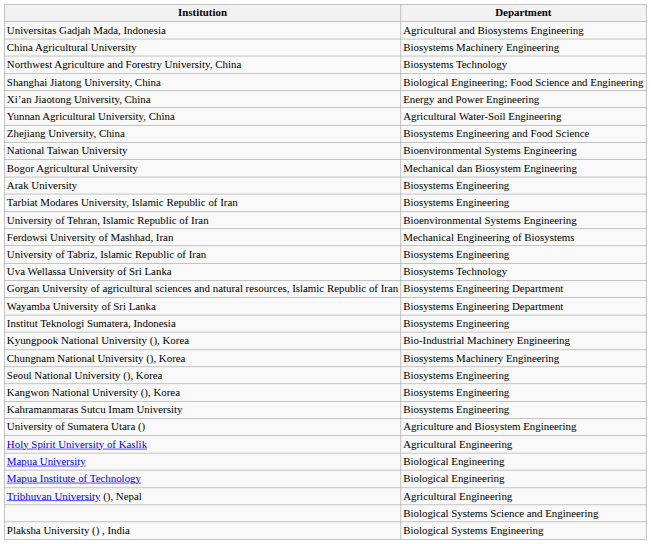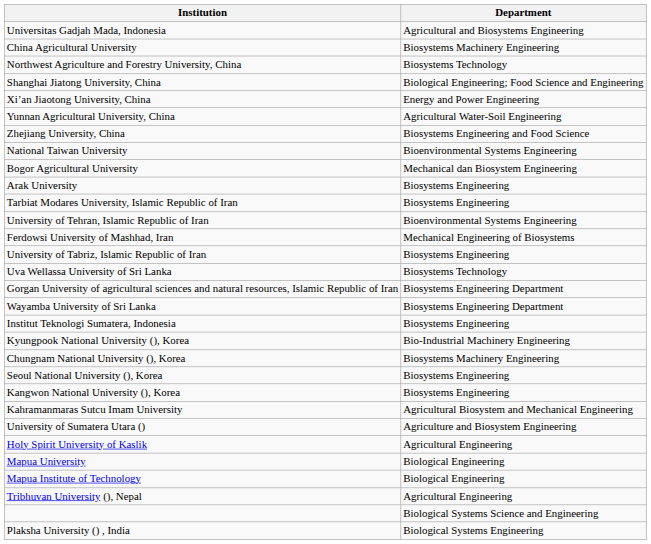Kahramanmaras Sutcu Imam University | Department: Biosystems Engineering -> Agricultural Biosystem and Mechanical Engineering
